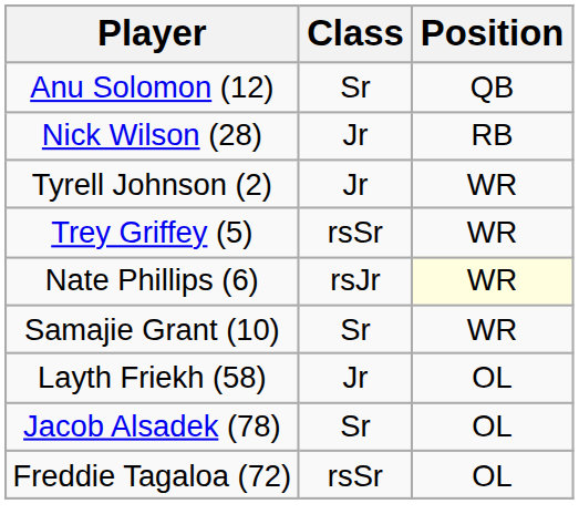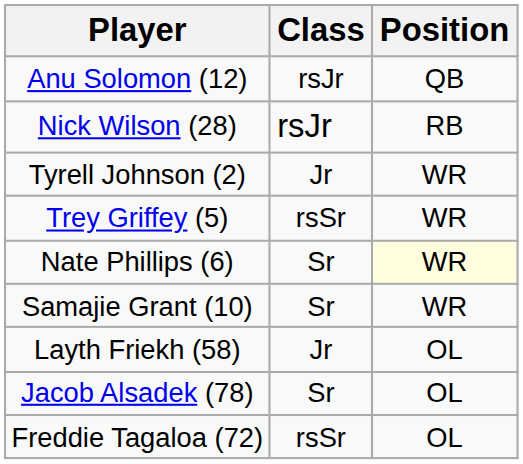Anu Solomon (12) | Class: Sr -> rsJr
Nick Wilson (28) | Class: Jr -> rsJr
Nate Phillips (6) | Class: rsJr -> Sr
